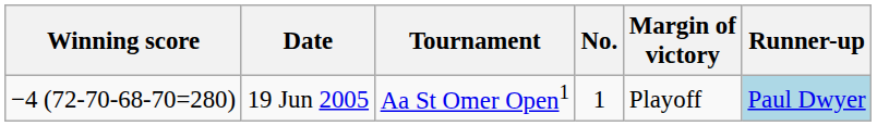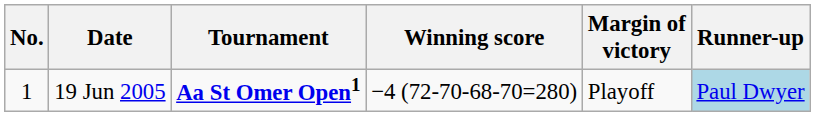columns swapped: No. <-> Winning score
19 Jun 2005 | Tournament: normal -> bold
